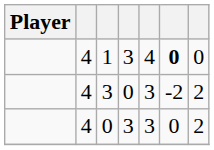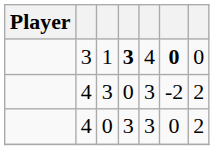1 | column 2: 4 -> 3
1 | column 4: normal -> bold
